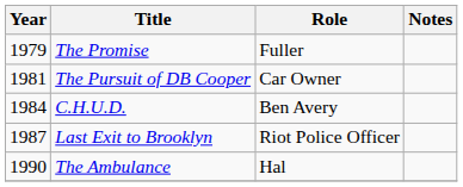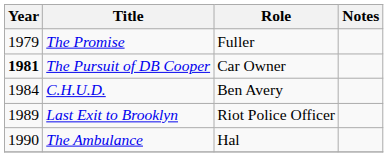The Pursuit of DB Cooper | Year: normal -> bold
Last Exit to Brooklyn | Year: 1987 -> 1989
